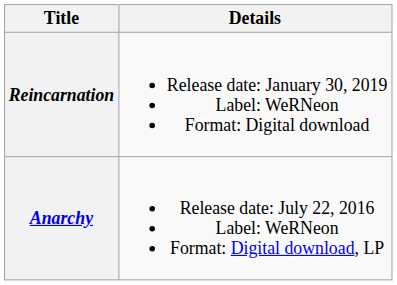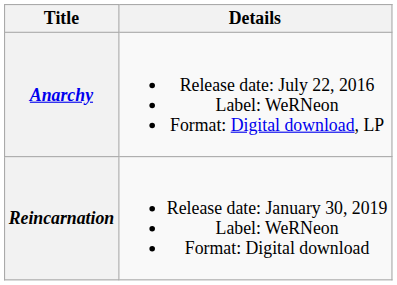rows swapped: Anarchy <-> Reincarnation
